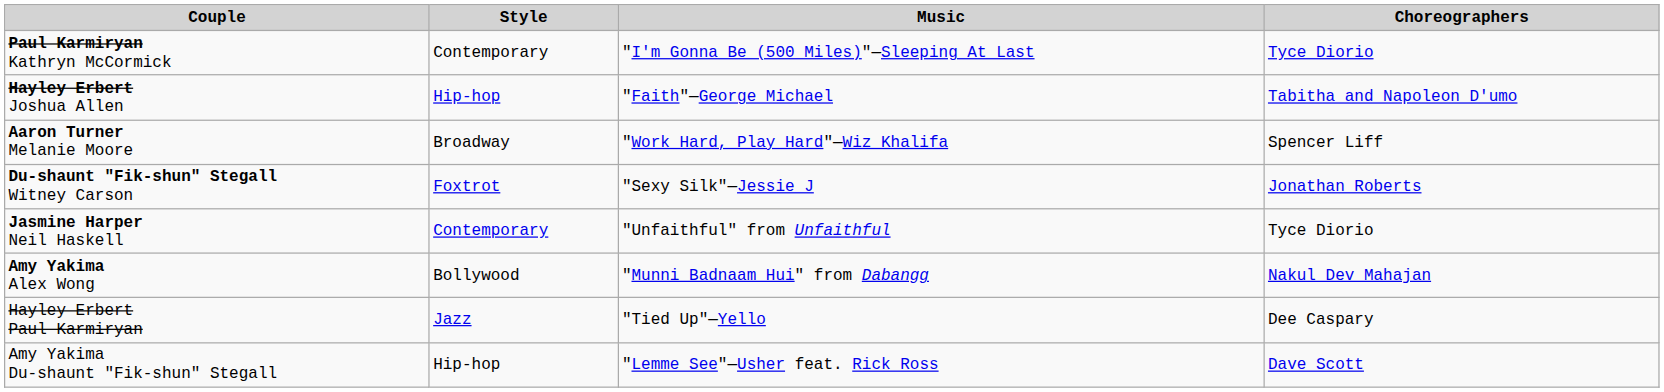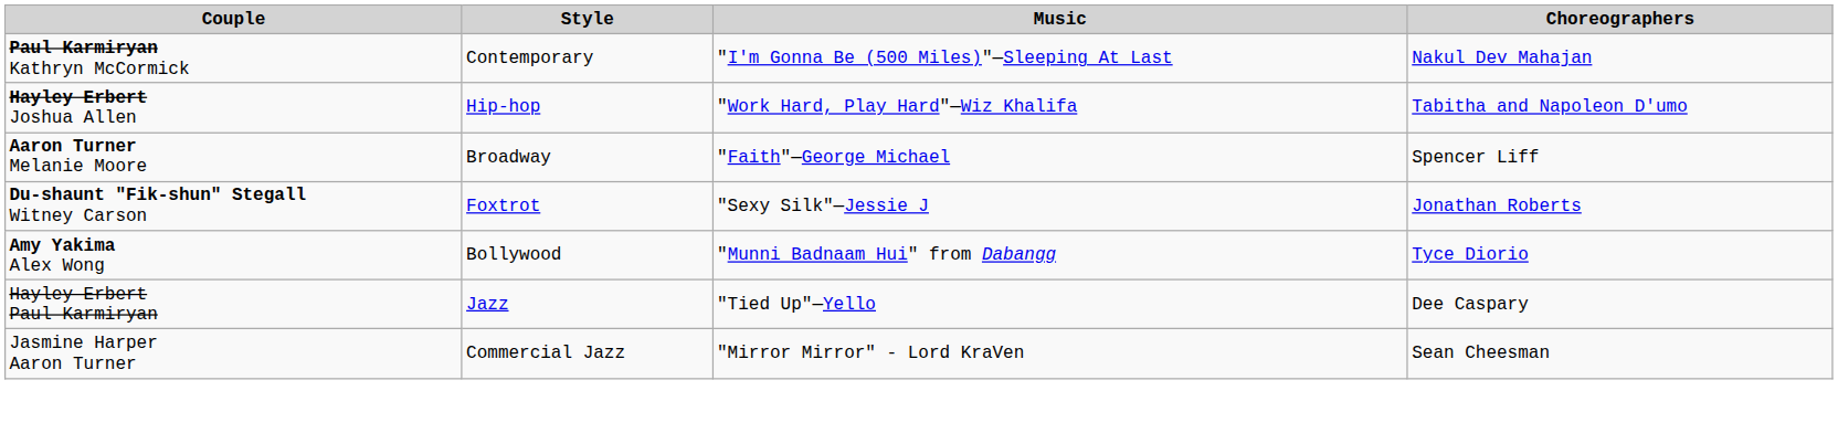Paul Karmiryan Kathryn McCormick | Choreographers: Tyce Diorio -> Nakul Dev Mahajan
Hayley Erbert Joshua Allen | Music: "Faith"—George Michael -> "Work Hard, Play Hard"—Wiz Khalifa
Aaron Turner Melanie Moore | Music: "Work Hard, Play Hard"—Wiz Khalifa -> "Faith"—George Michael
- row: Jasmine Harper Neil Haskell | Contemporary | "Unfaithful" from Unfaithful | Tyce Diorio
Amy Yakima Alex Wong | Choreographers: Nakul Dev Mahajan -> Tyce Diorio
- row: Amy Yakima Du-shaunt "Fik-shun" Stegall | Hip-hop | "Lemme See"—Usher feat. Rick Ross | Dave Scott
+ row: Jasmine Harper Aaron Turner | Commercial Jazz | "Mirror Mirror" - Lord KraVen | Sean Cheesman
